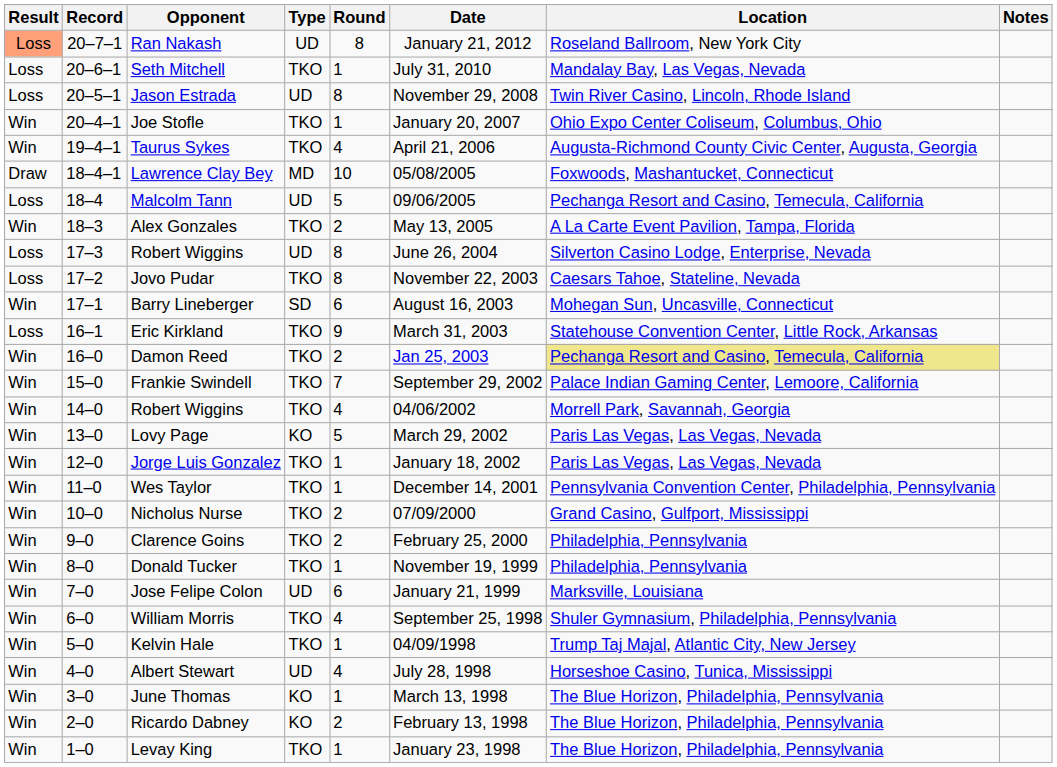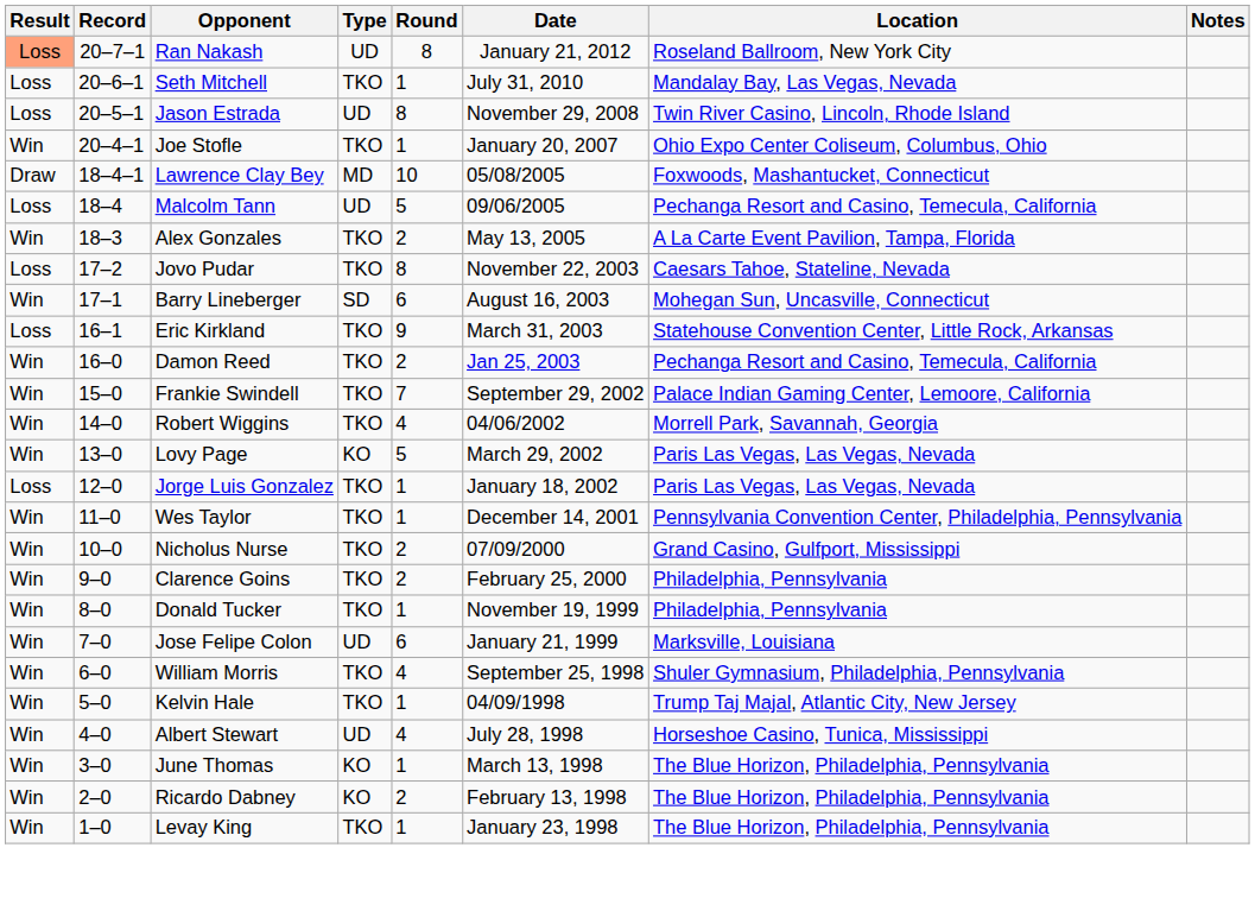- row: Win | 19–4–1 | Taurus Sykes | TKO | 4 | April 21, 2006 | Augusta-Richmond County Civic Center, Augusta, Georgia
- row: Loss | 17–3 | Robert Wiggins | UD | 8 | June 26, 2004 | Silverton Casino Lodge, Enterprise, Nevada
Damon Reed | Location: khaki background -> no background
Jorge Luis Gonzalez | Result: Win -> Loss
